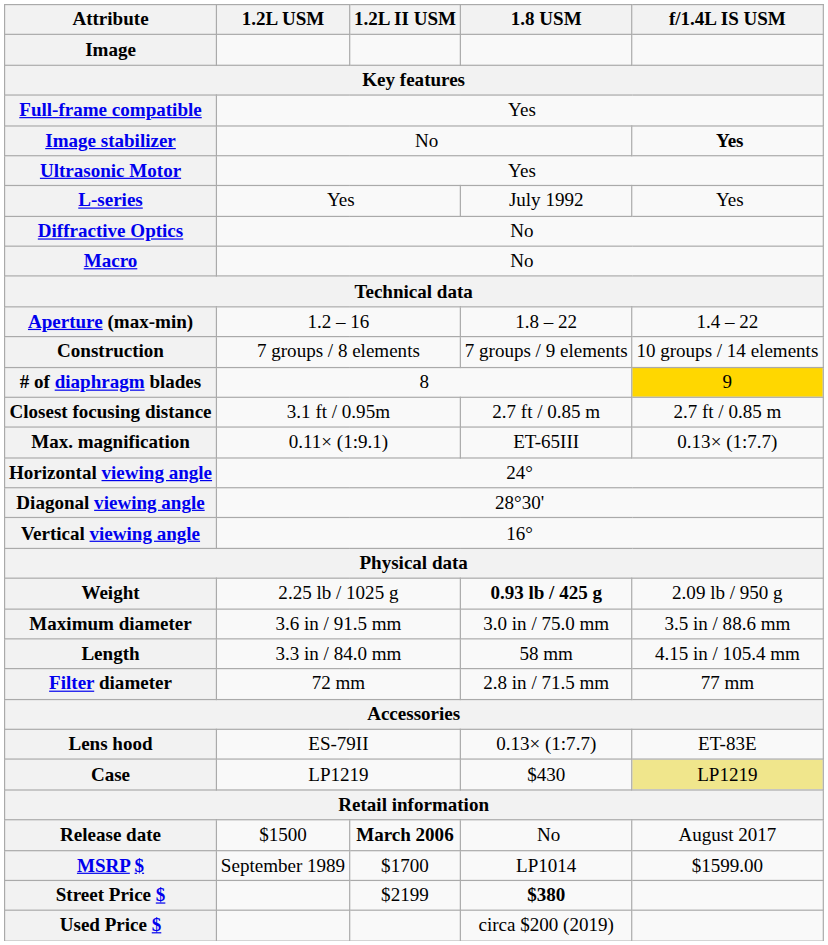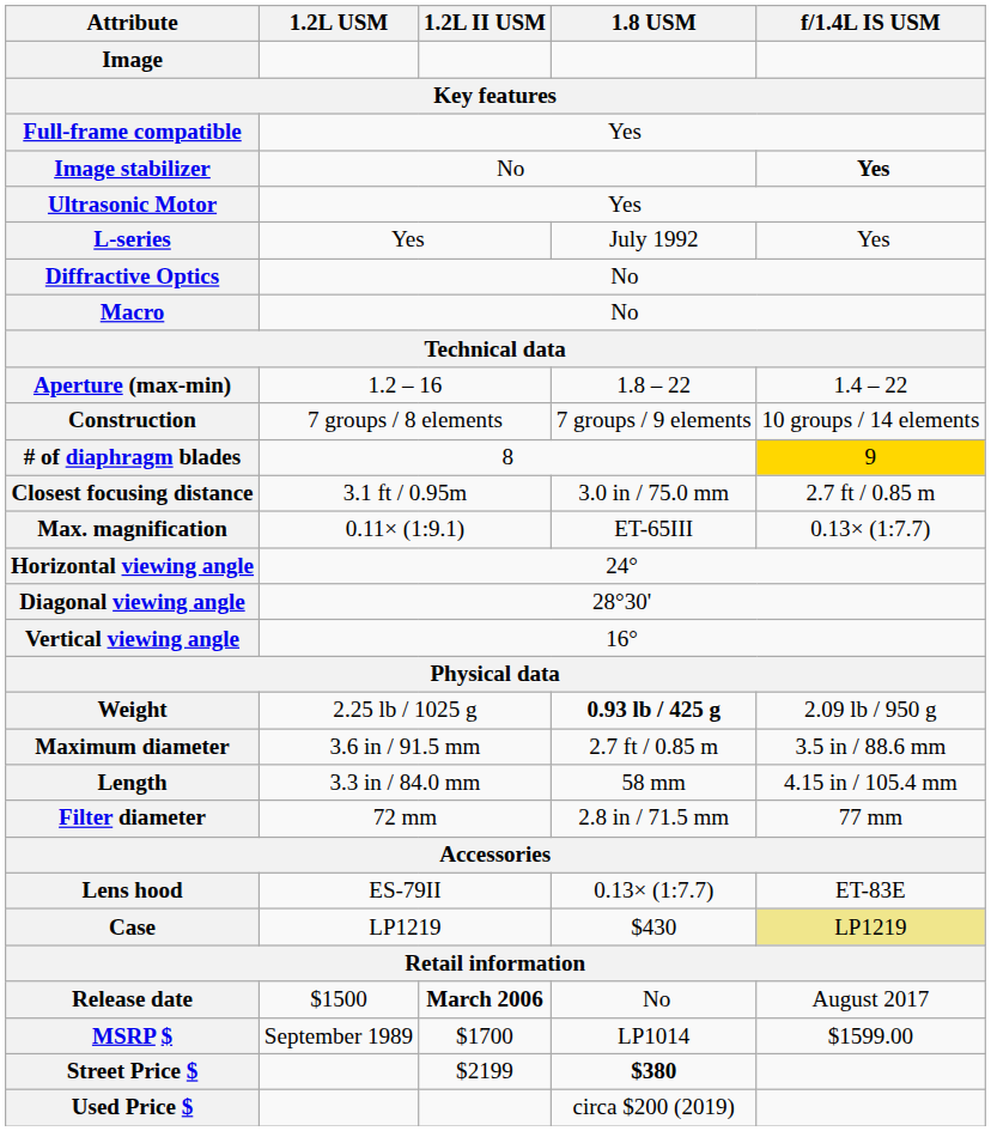Closest focusing distance | 1.8 USM: 2.7 ft / 0.85 m -> 3.0 in / 75.0 mm
Maximum diameter | 1.8 USM: 3.0 in / 75.0 mm -> 2.7 ft / 0.85 m
